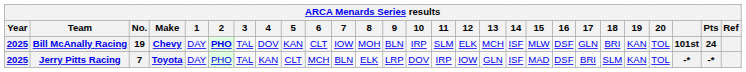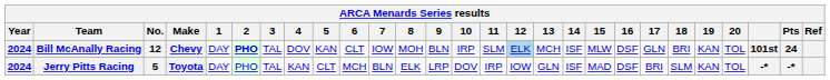Bill McAnally Racing | Year: 2025 -> 2024
Bill McAnally Racing | No.: 19 -> 12
Bill McAnally Racing | 12: no background -> lightblue background
Jerry Pitts Racing | Year: 2025 -> 2024
Jerry Pitts Racing | No.: 7 -> 5
